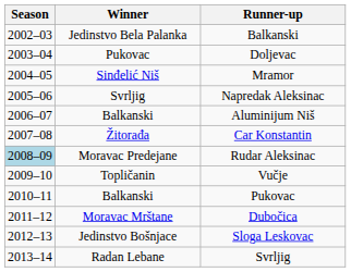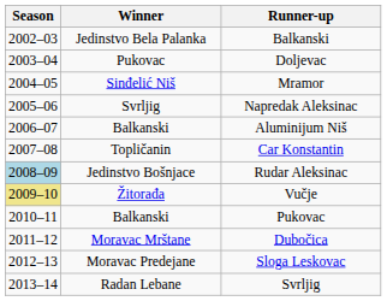Car Konstantin | Winner: Žitorađa -> Topličanin
Rudar Aleksinac | Winner: Moravac Predejane -> Jedinstvo Bošnjace
Vučje | Season: no background -> khaki background
Vučje | Winner: Topličanin -> Žitorađa
Sloga Leskovac | Winner: Jedinstvo Bošnjace -> Moravac Predejane
